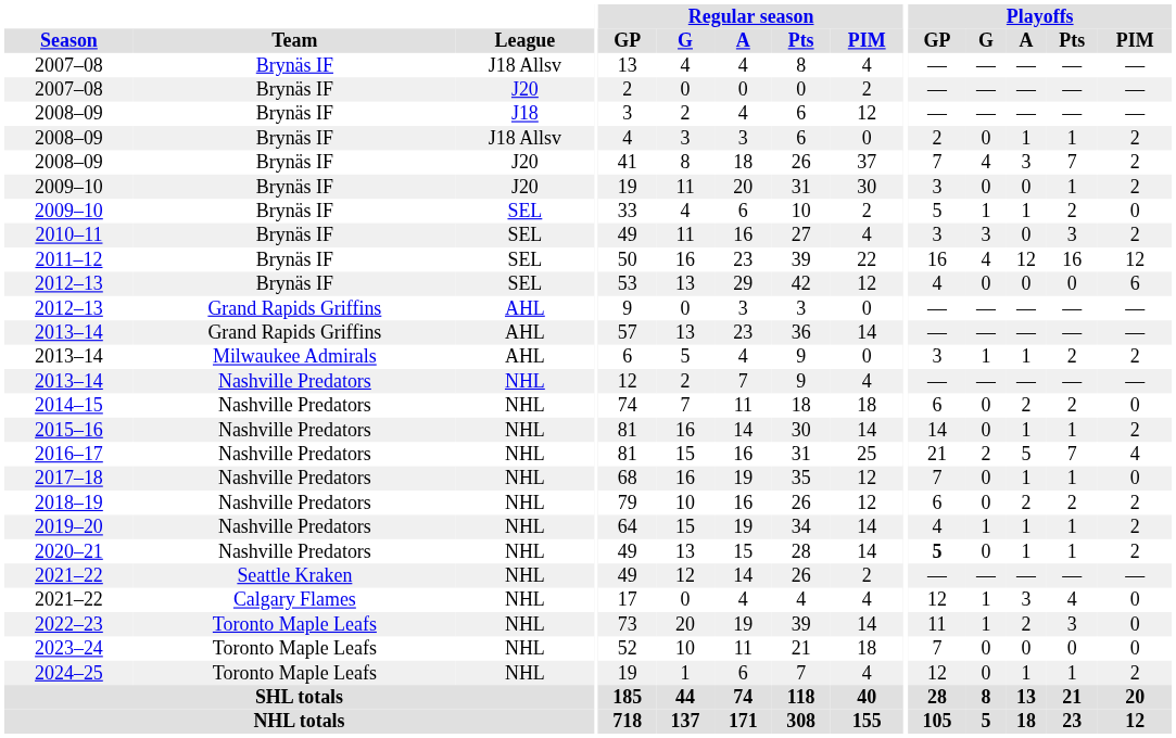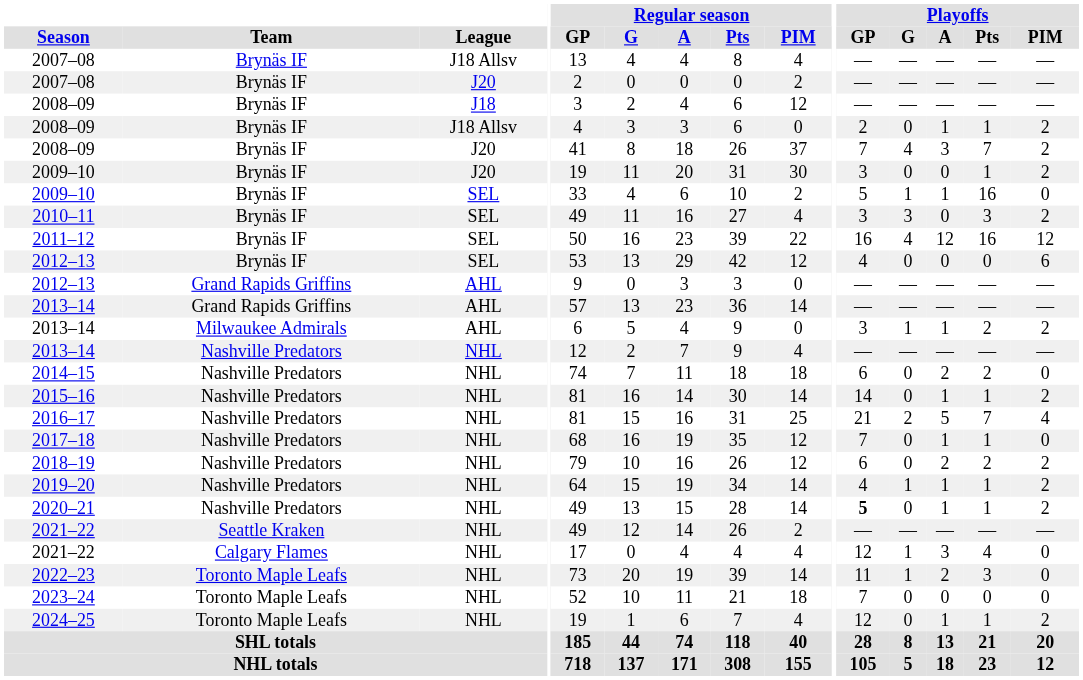2009–10 / SEL | Playoffs / Pts: 2 -> 16
